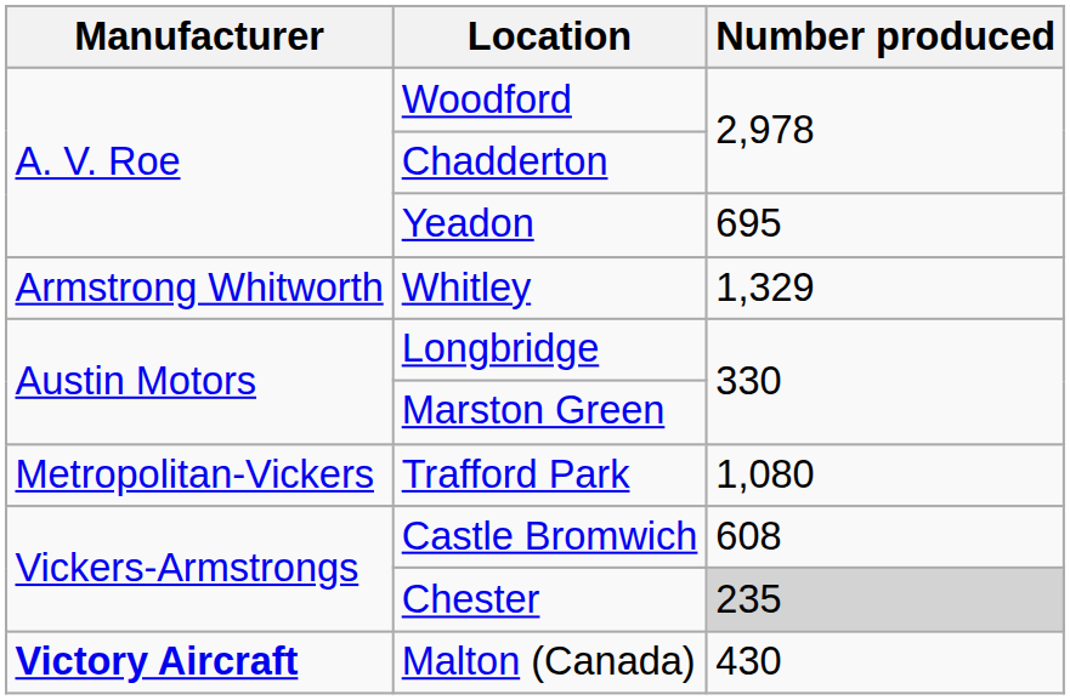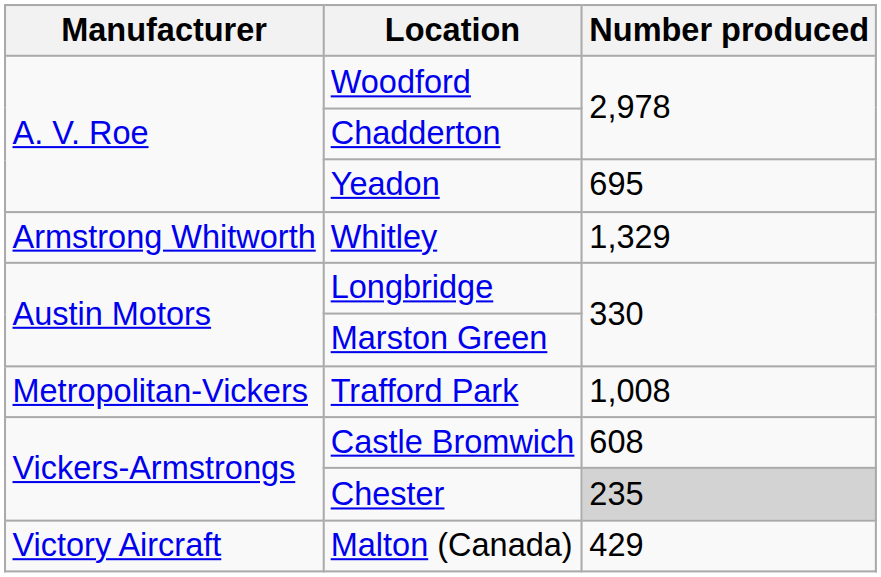Trafford Park | Number produced: 1,080 -> 1,008
Malton (Canada) | Manufacturer: bold -> normal
Malton (Canada) | Number produced: 430 -> 429
